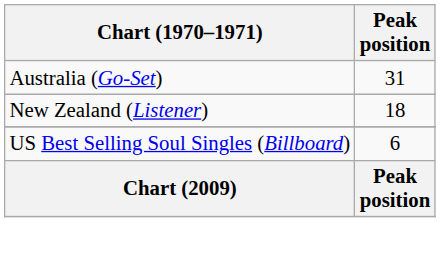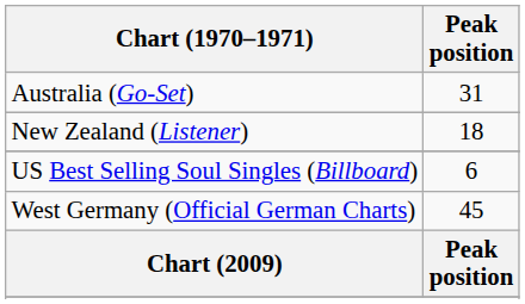+ row: West Germany (Official German Charts) | 45
